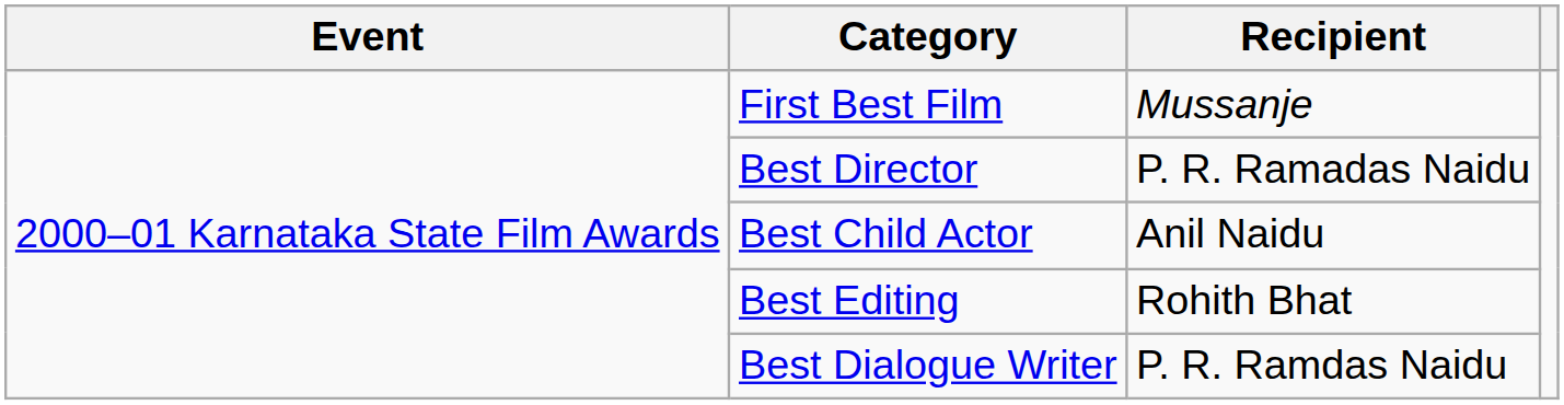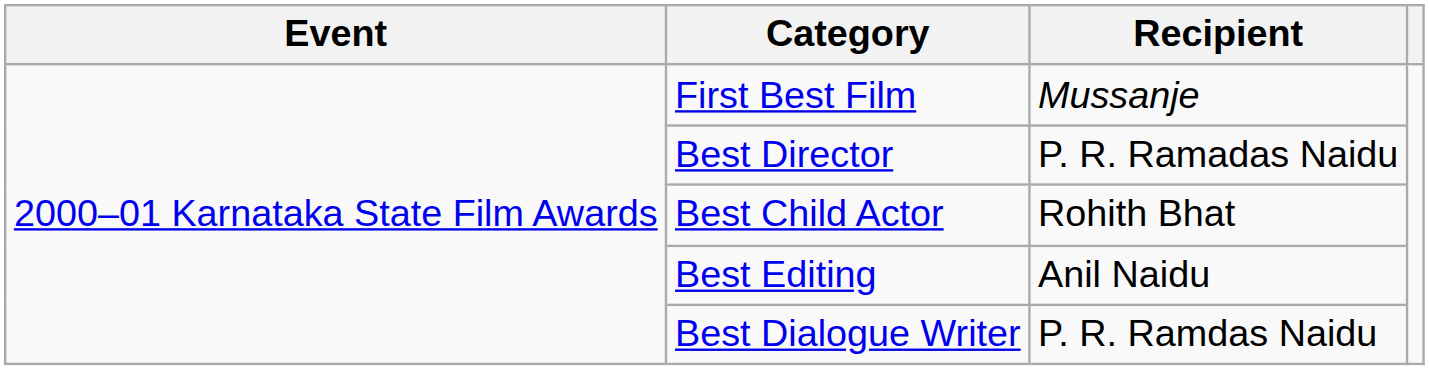Best Child Actor | Recipient: Anil Naidu -> Rohith Bhat
Best Editing | Recipient: Rohith Bhat -> Anil Naidu
